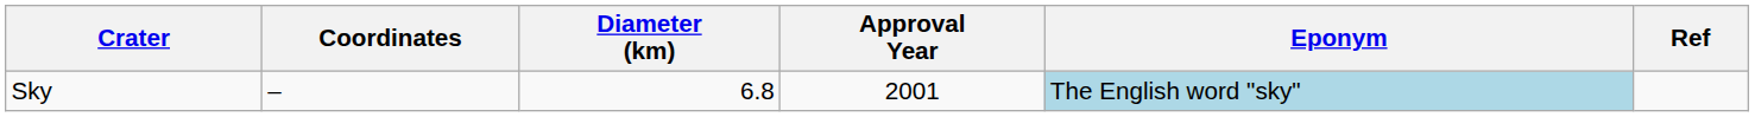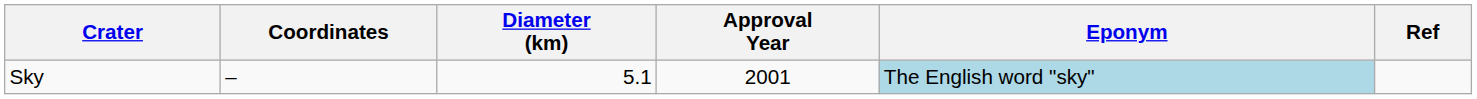Sky | Diameter (km): 6.8 -> 5.1
